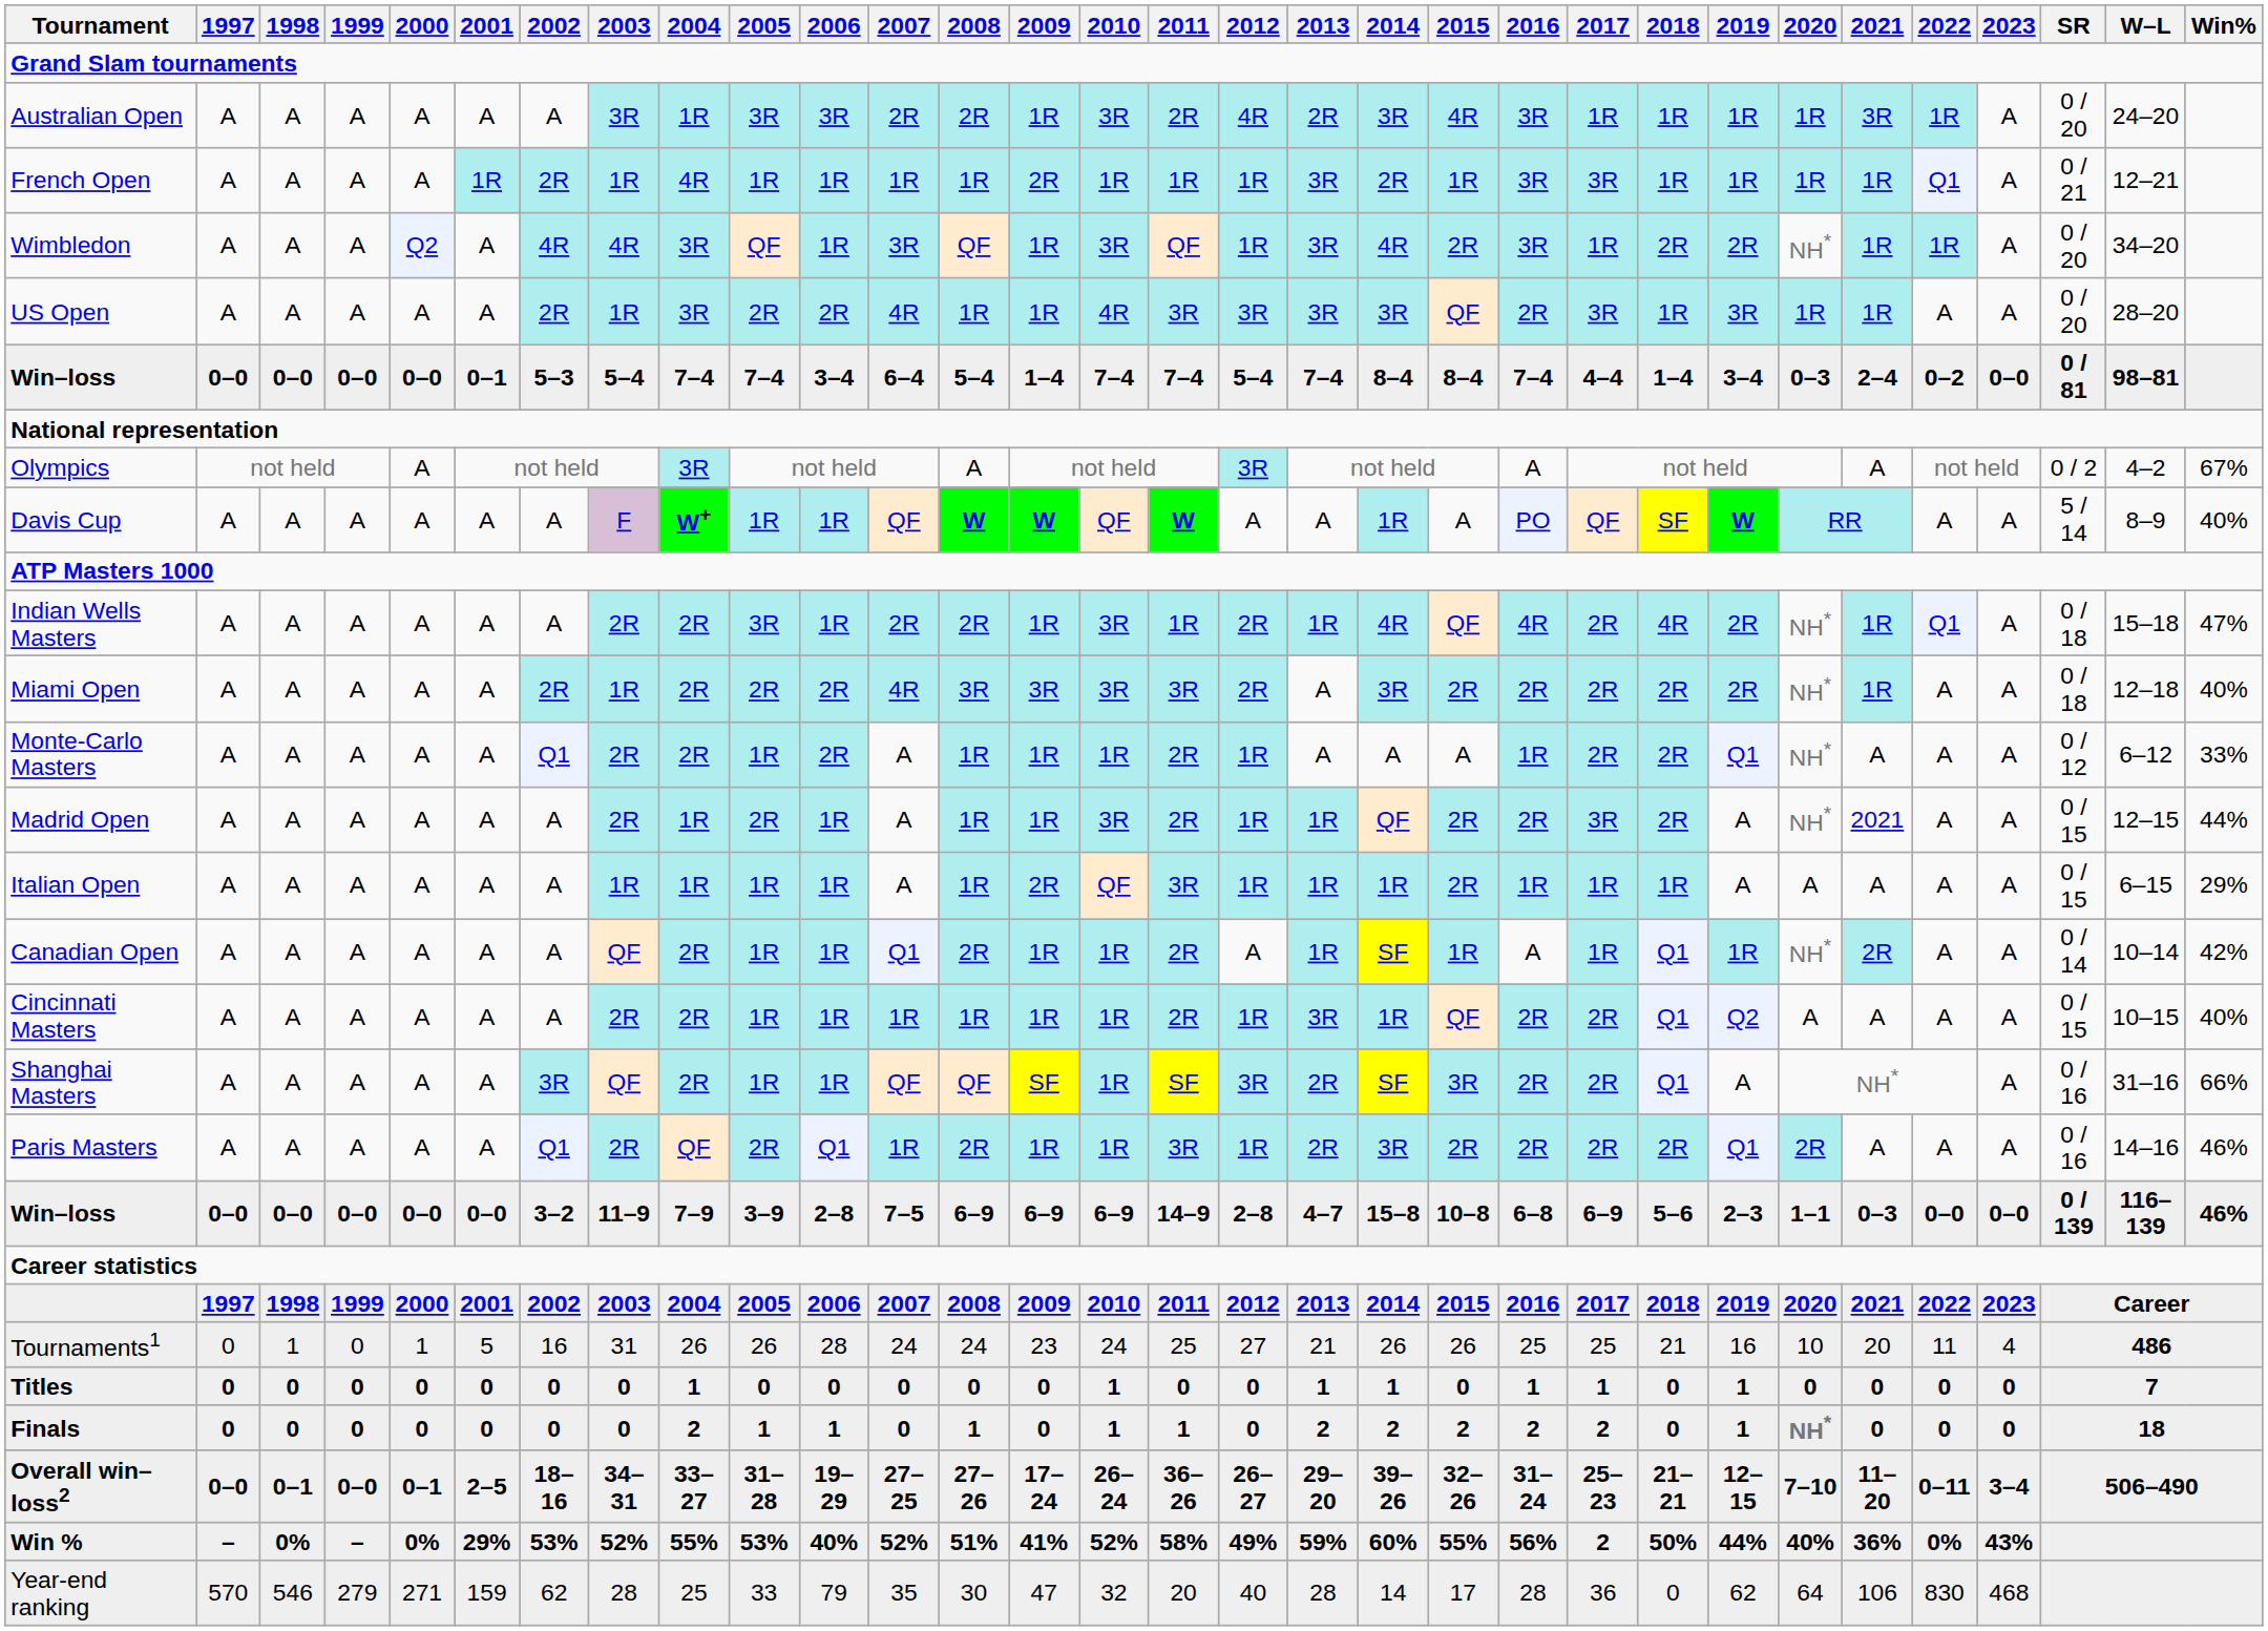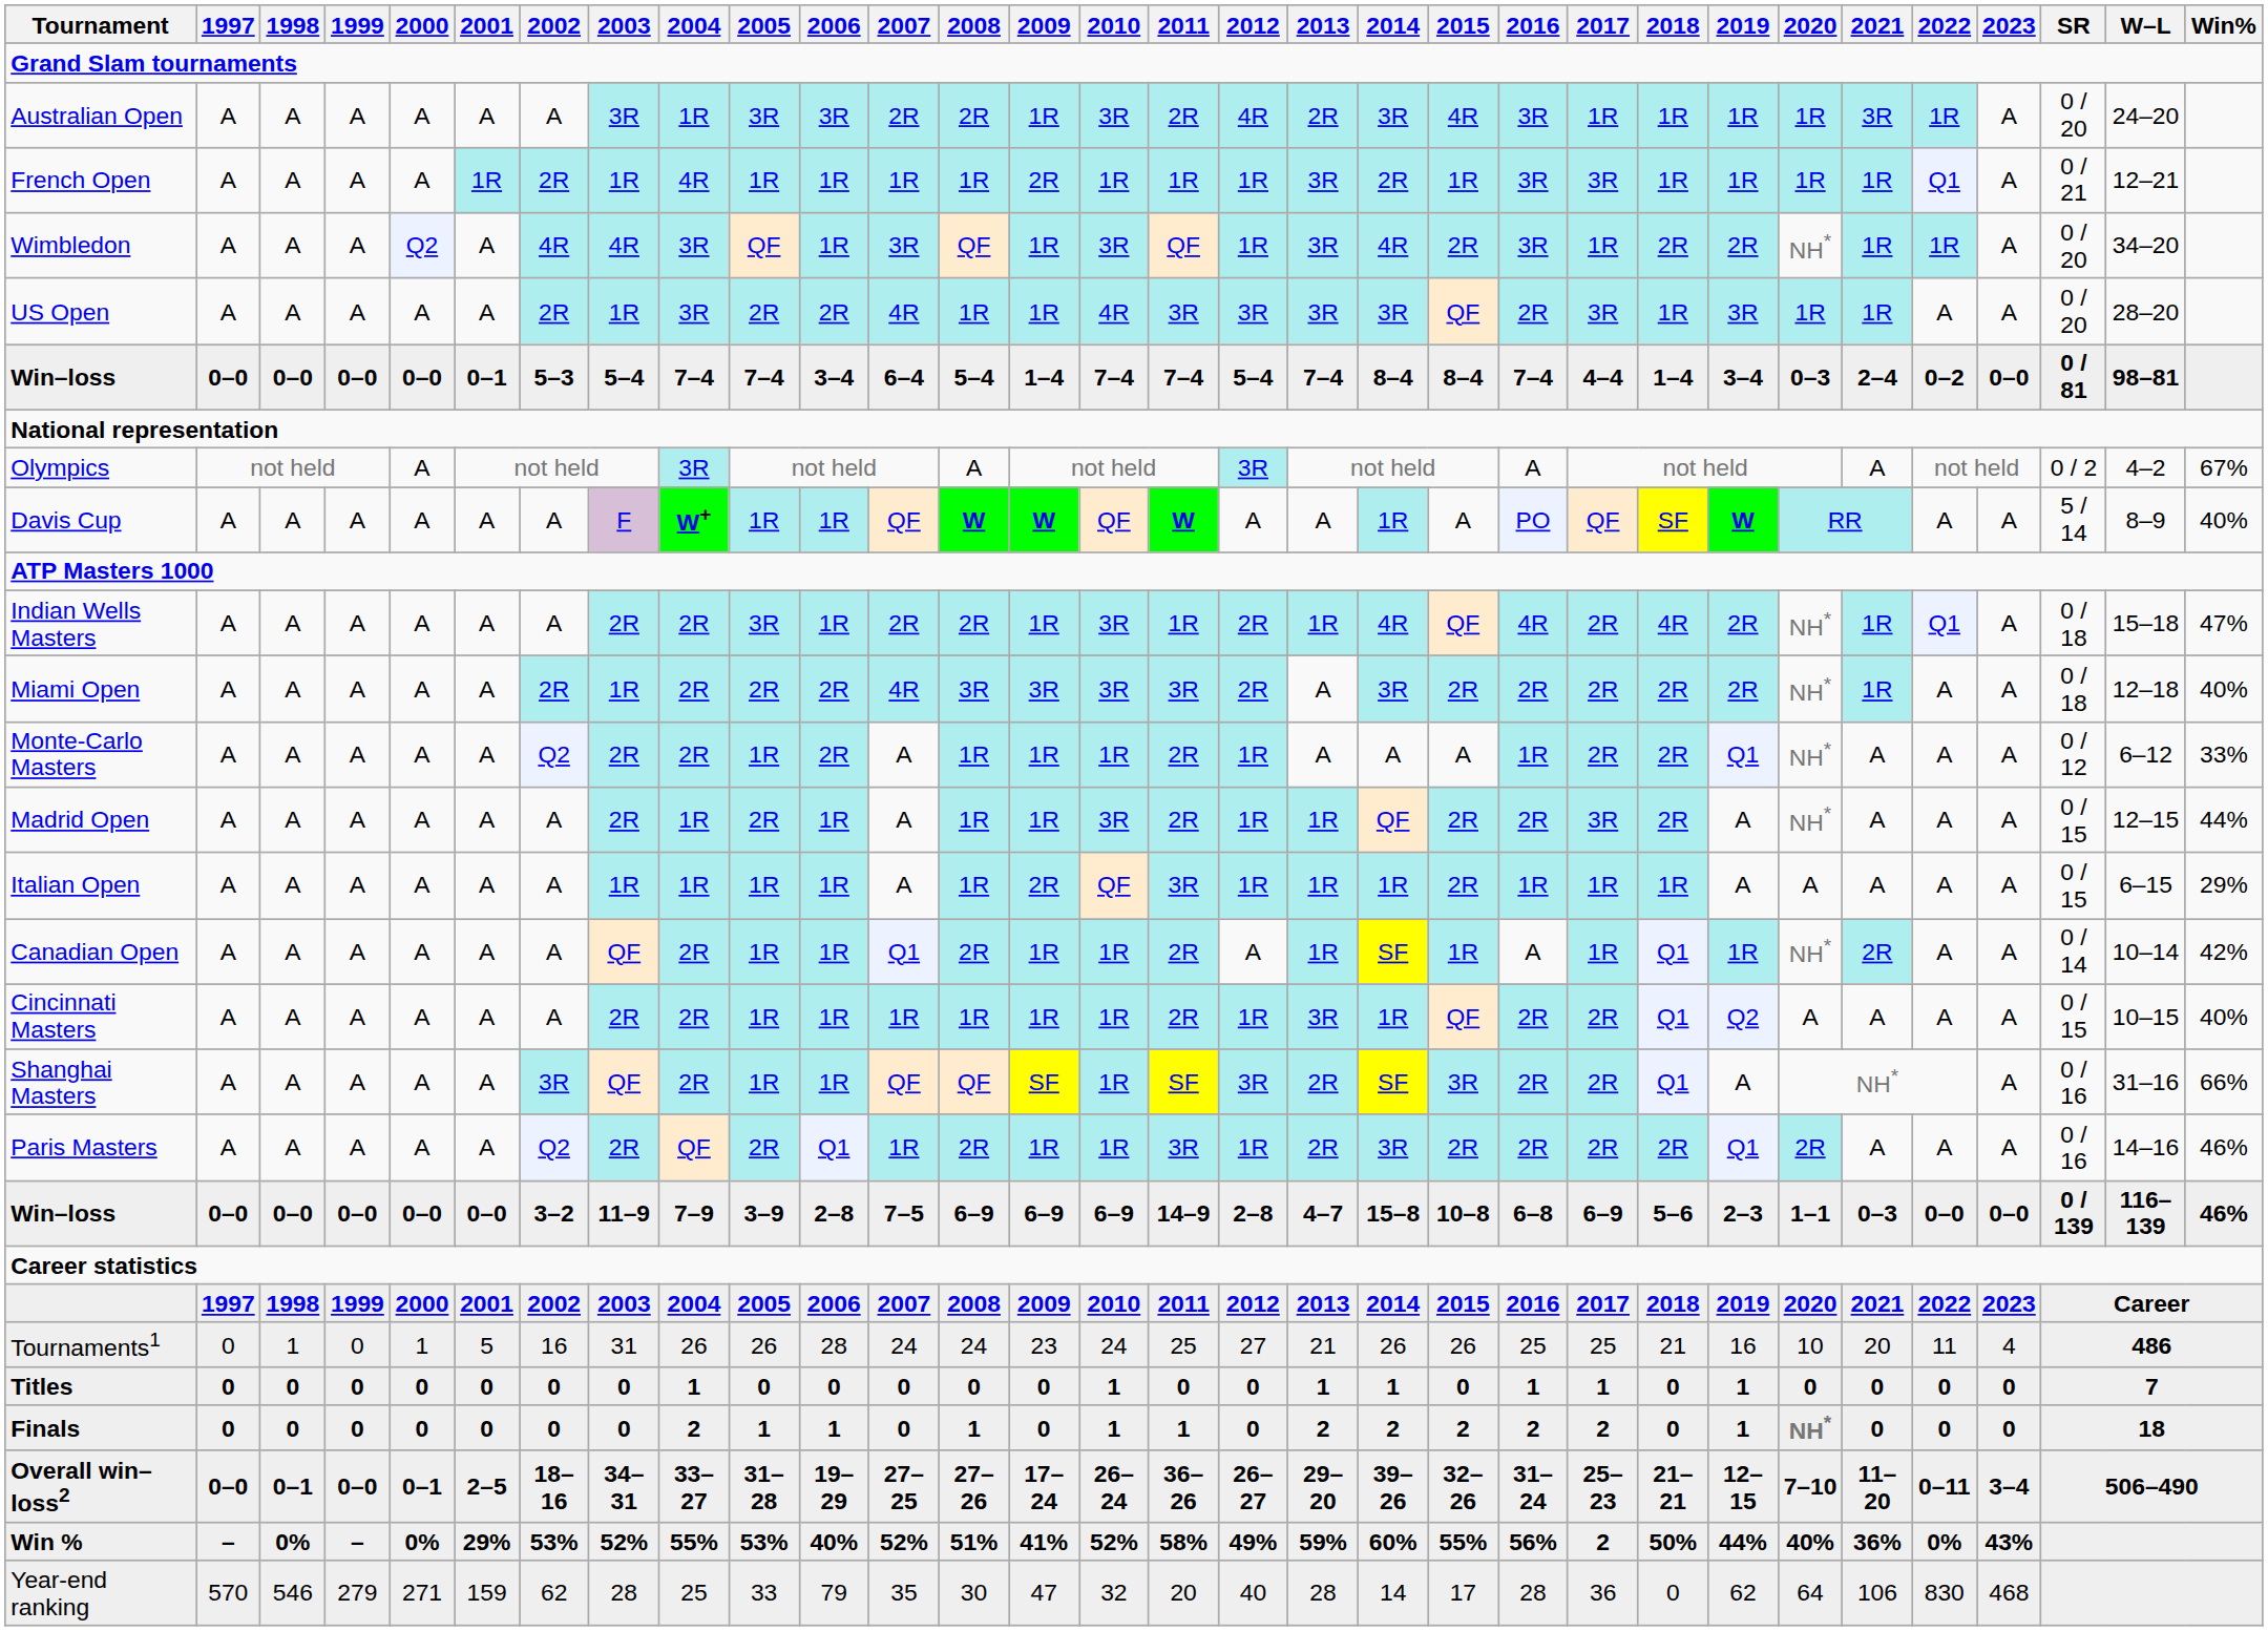Monte-Carlo Masters | 2002: Q1 -> Q2
Madrid Open | 2021: 2021 -> A
Paris Masters | 2002: Q1 -> Q2
